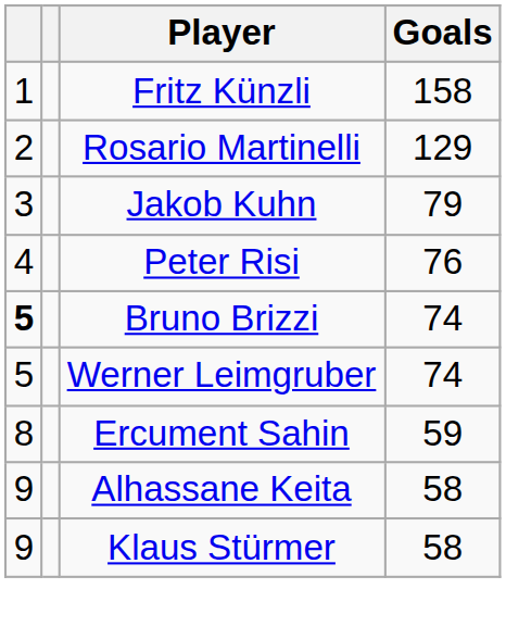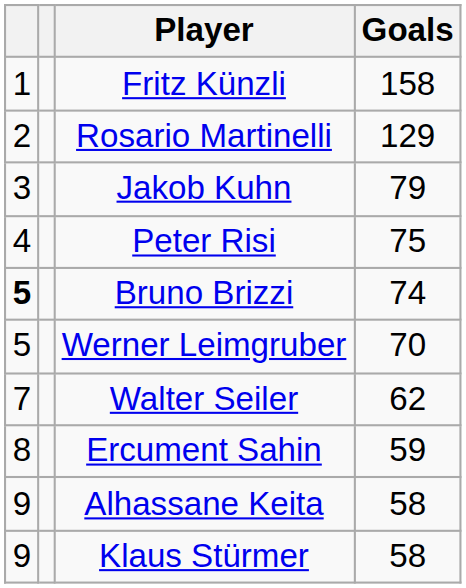Peter Risi | Goals: 76 -> 75
Werner Leimgruber | Goals: 74 -> 70
+ row: 7 | Walter Seiler | 62
